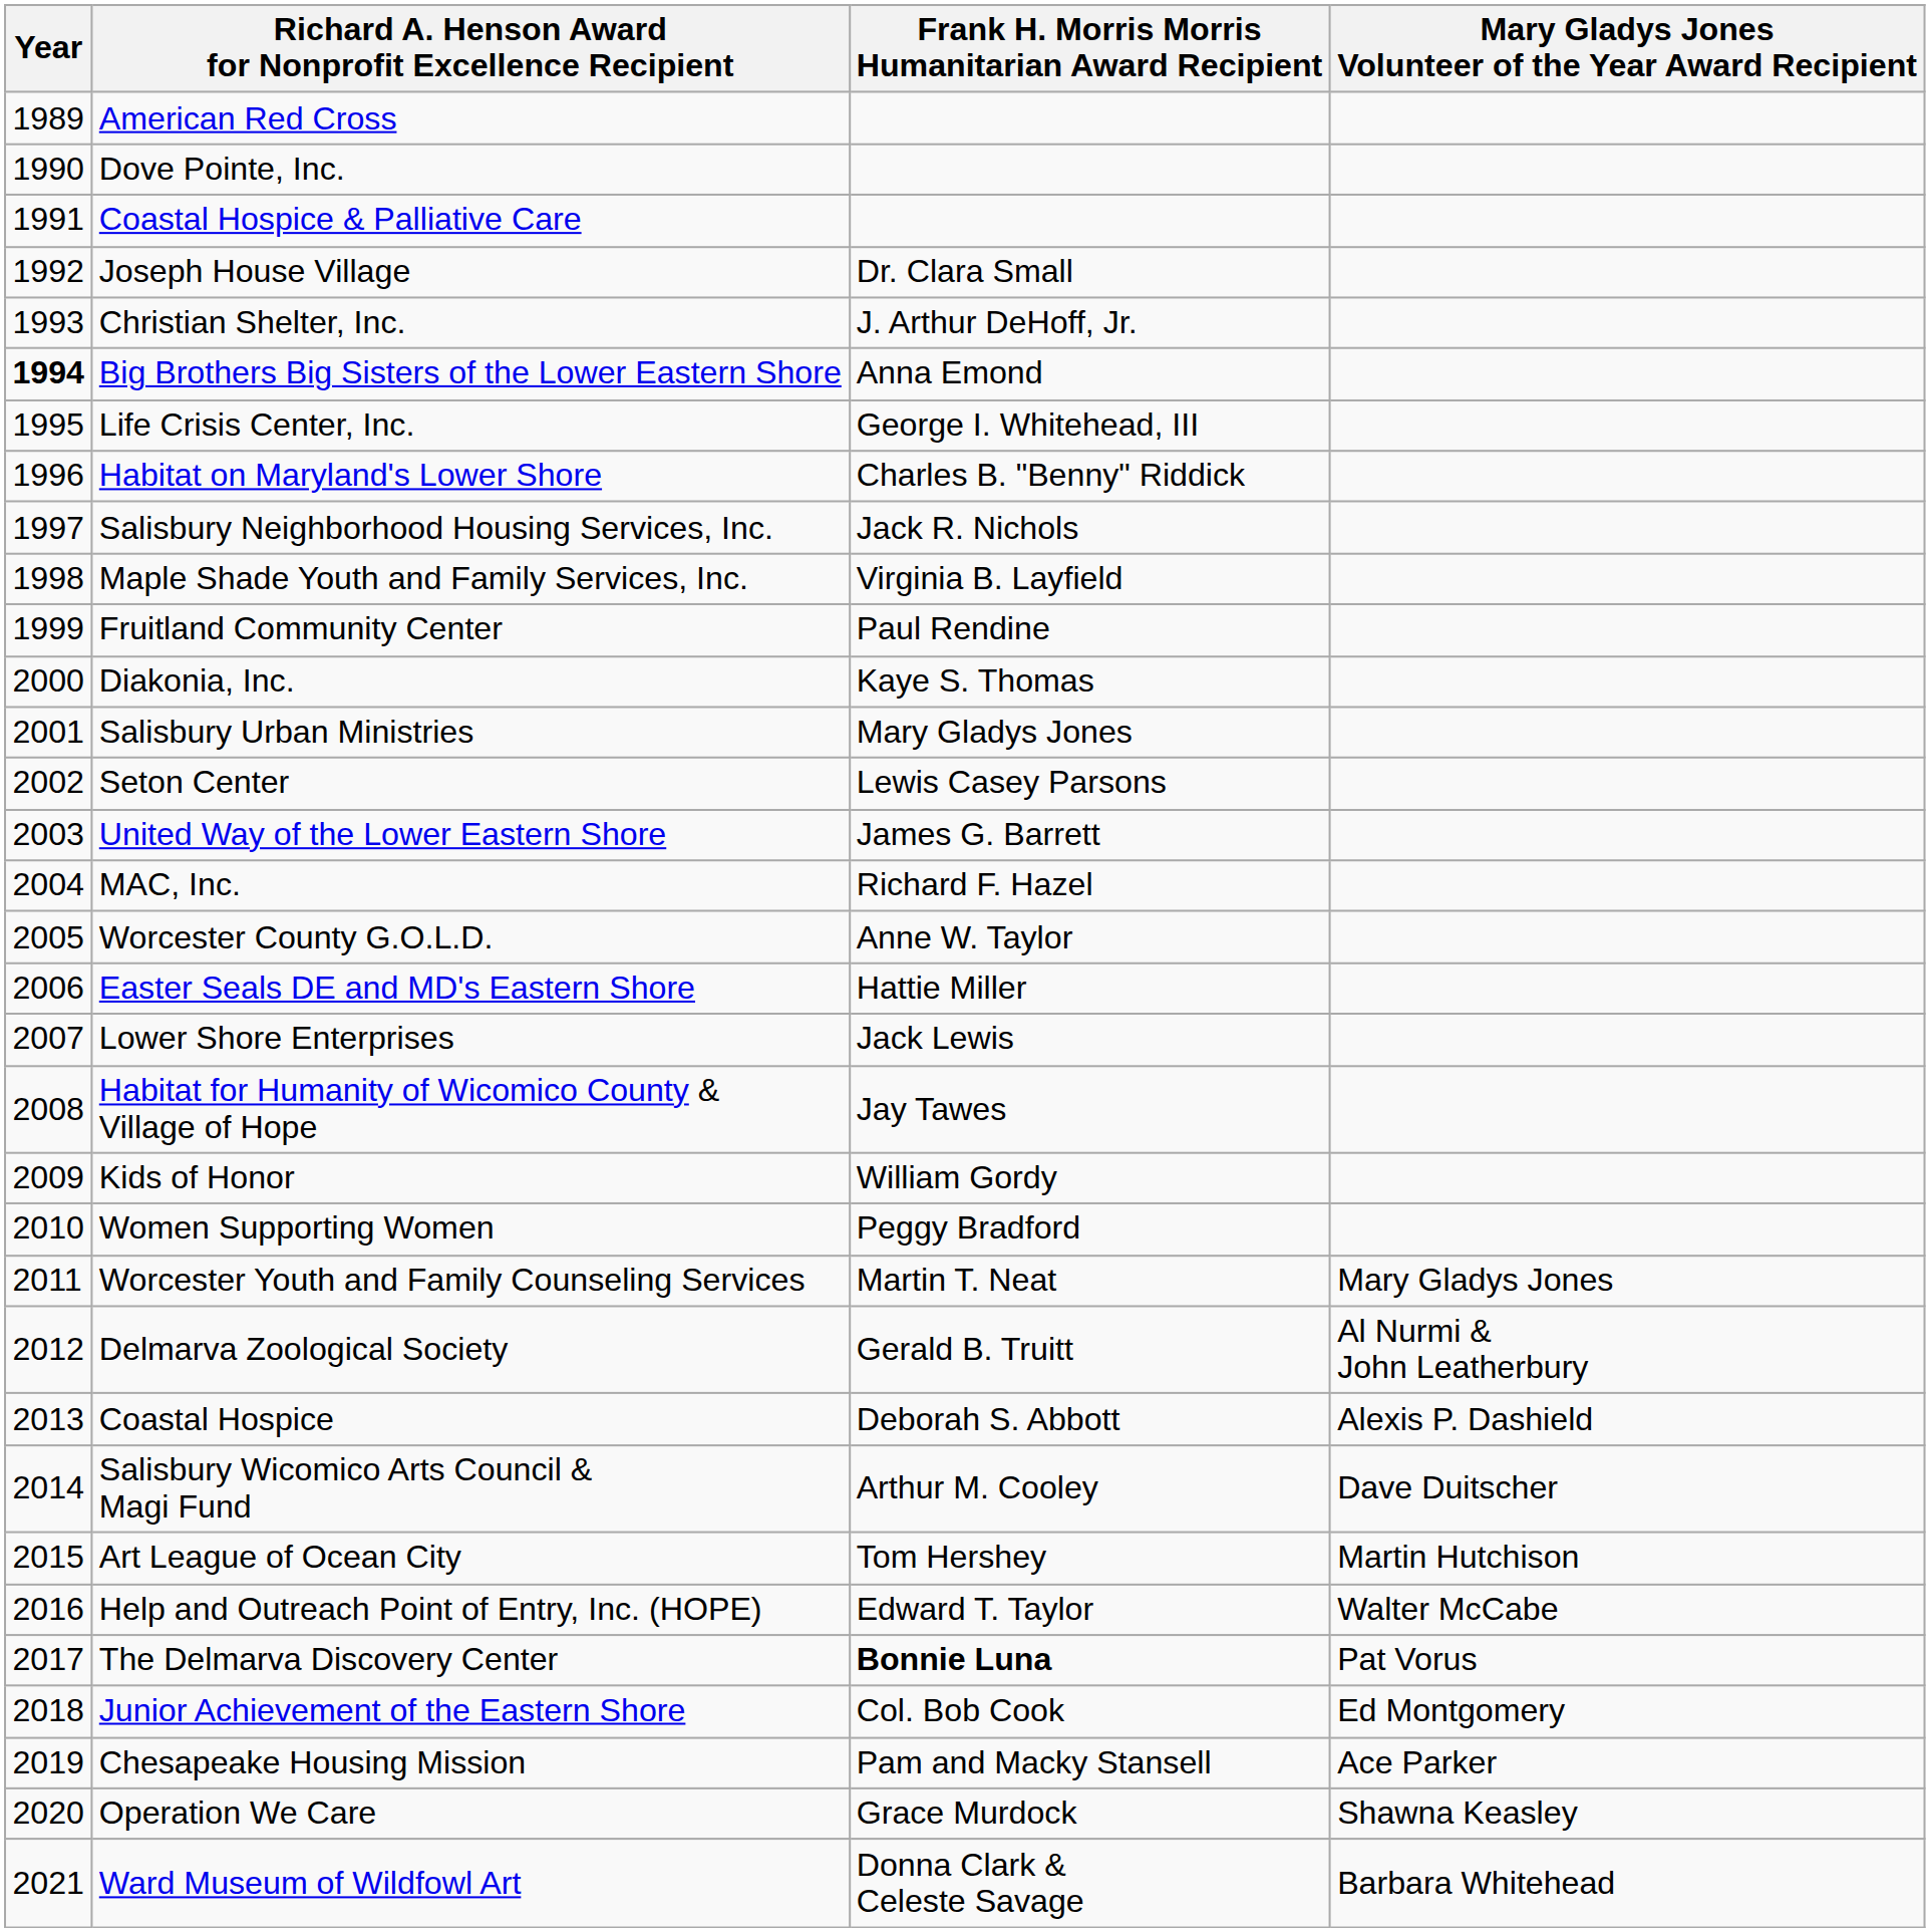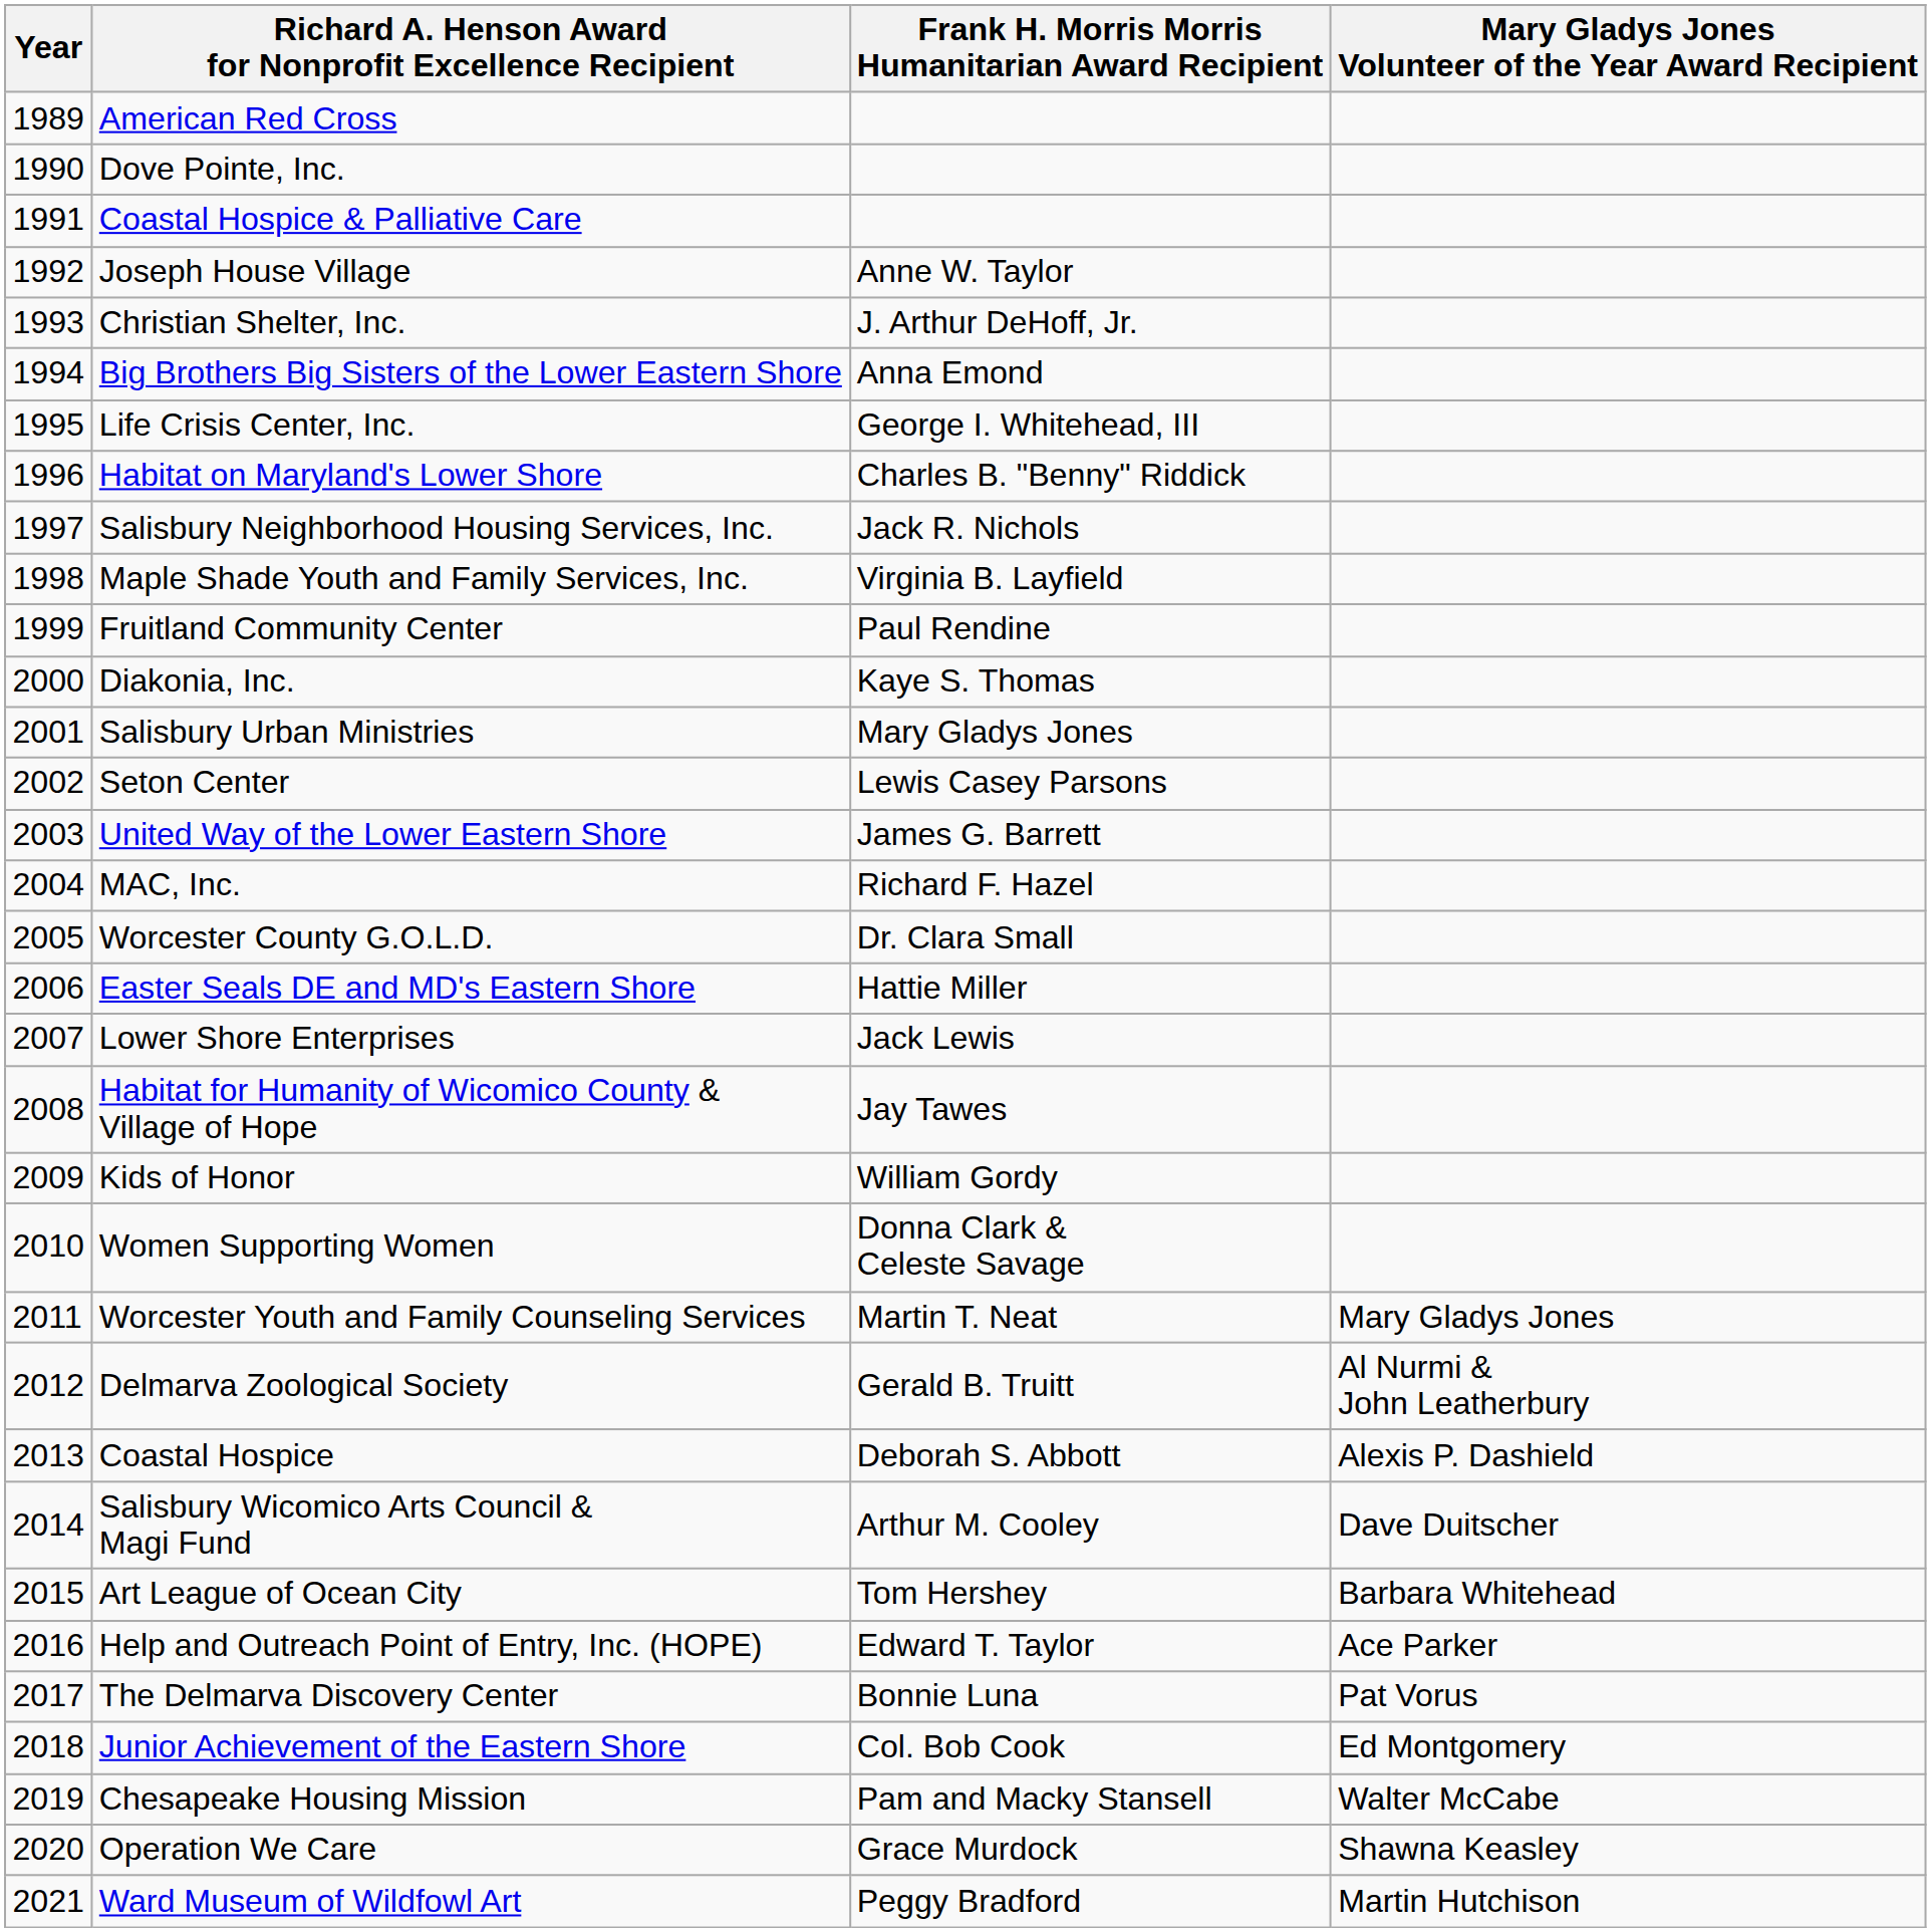Joseph House Village | Frank H. Morris Morris Humanitarian Award Recipient: Dr. Clara Small -> Anne W. Taylor
Big Brothers Big Sisters of the Lower Eastern Shore | Year: bold -> normal
Worcester County G.O.L.D. | Frank H. Morris Morris Humanitarian Award Recipient: Anne W. Taylor -> Dr. Clara Small
Women Supporting Women | Frank H. Morris Morris Humanitarian Award Recipient: Peggy Bradford -> Donna Clark & Celeste Savage
Art League of Ocean City | Mary Gladys Jones Volunteer of the Year Award Recipient: Martin Hutchison -> Barbara Whitehead
Help and Outreach Point of Entry, Inc. (HOPE) | Mary Gladys Jones Volunteer of the Year Award Recipient: Walter McCabe -> Ace Parker
The Delmarva Discovery Center | Frank H. Morris Morris Humanitarian Award Recipient: bold -> normal
Chesapeake Housing Mission | Mary Gladys Jones Volunteer of the Year Award Recipient: Ace Parker -> Walter McCabe
Ward Museum of Wildfowl Art | Frank H. Morris Morris Humanitarian Award Recipient: Donna Clark & Celeste Savage -> Peggy Bradford
Ward Museum of Wildfowl Art | Mary Gladys Jones Volunteer of the Year Award Recipient: Barbara Whitehead -> Martin Hutchison
